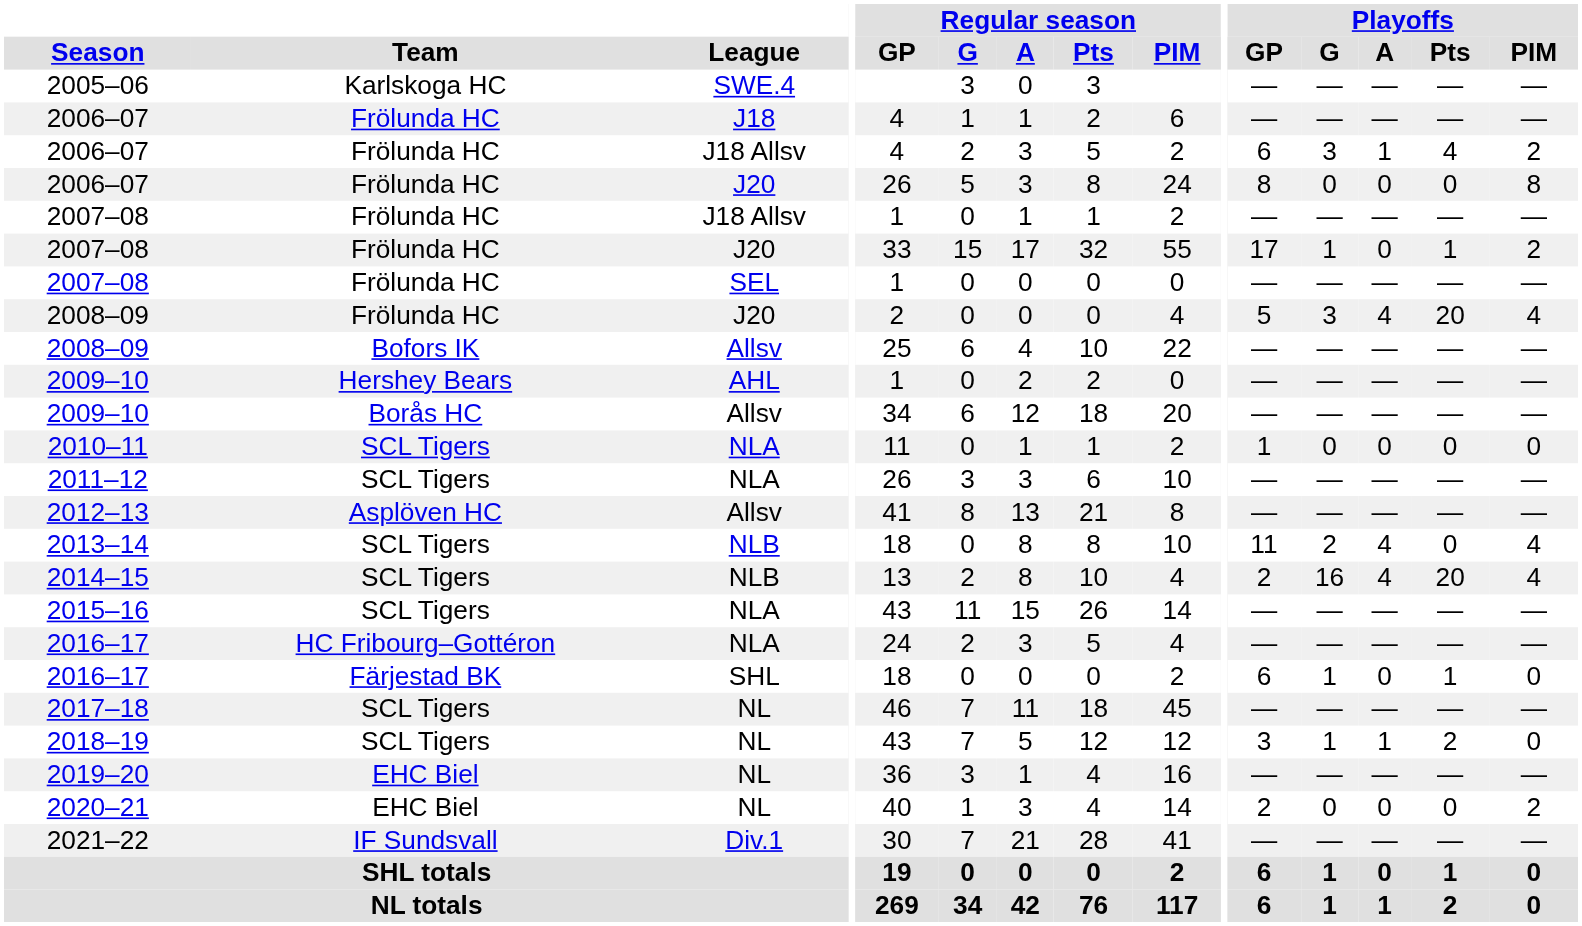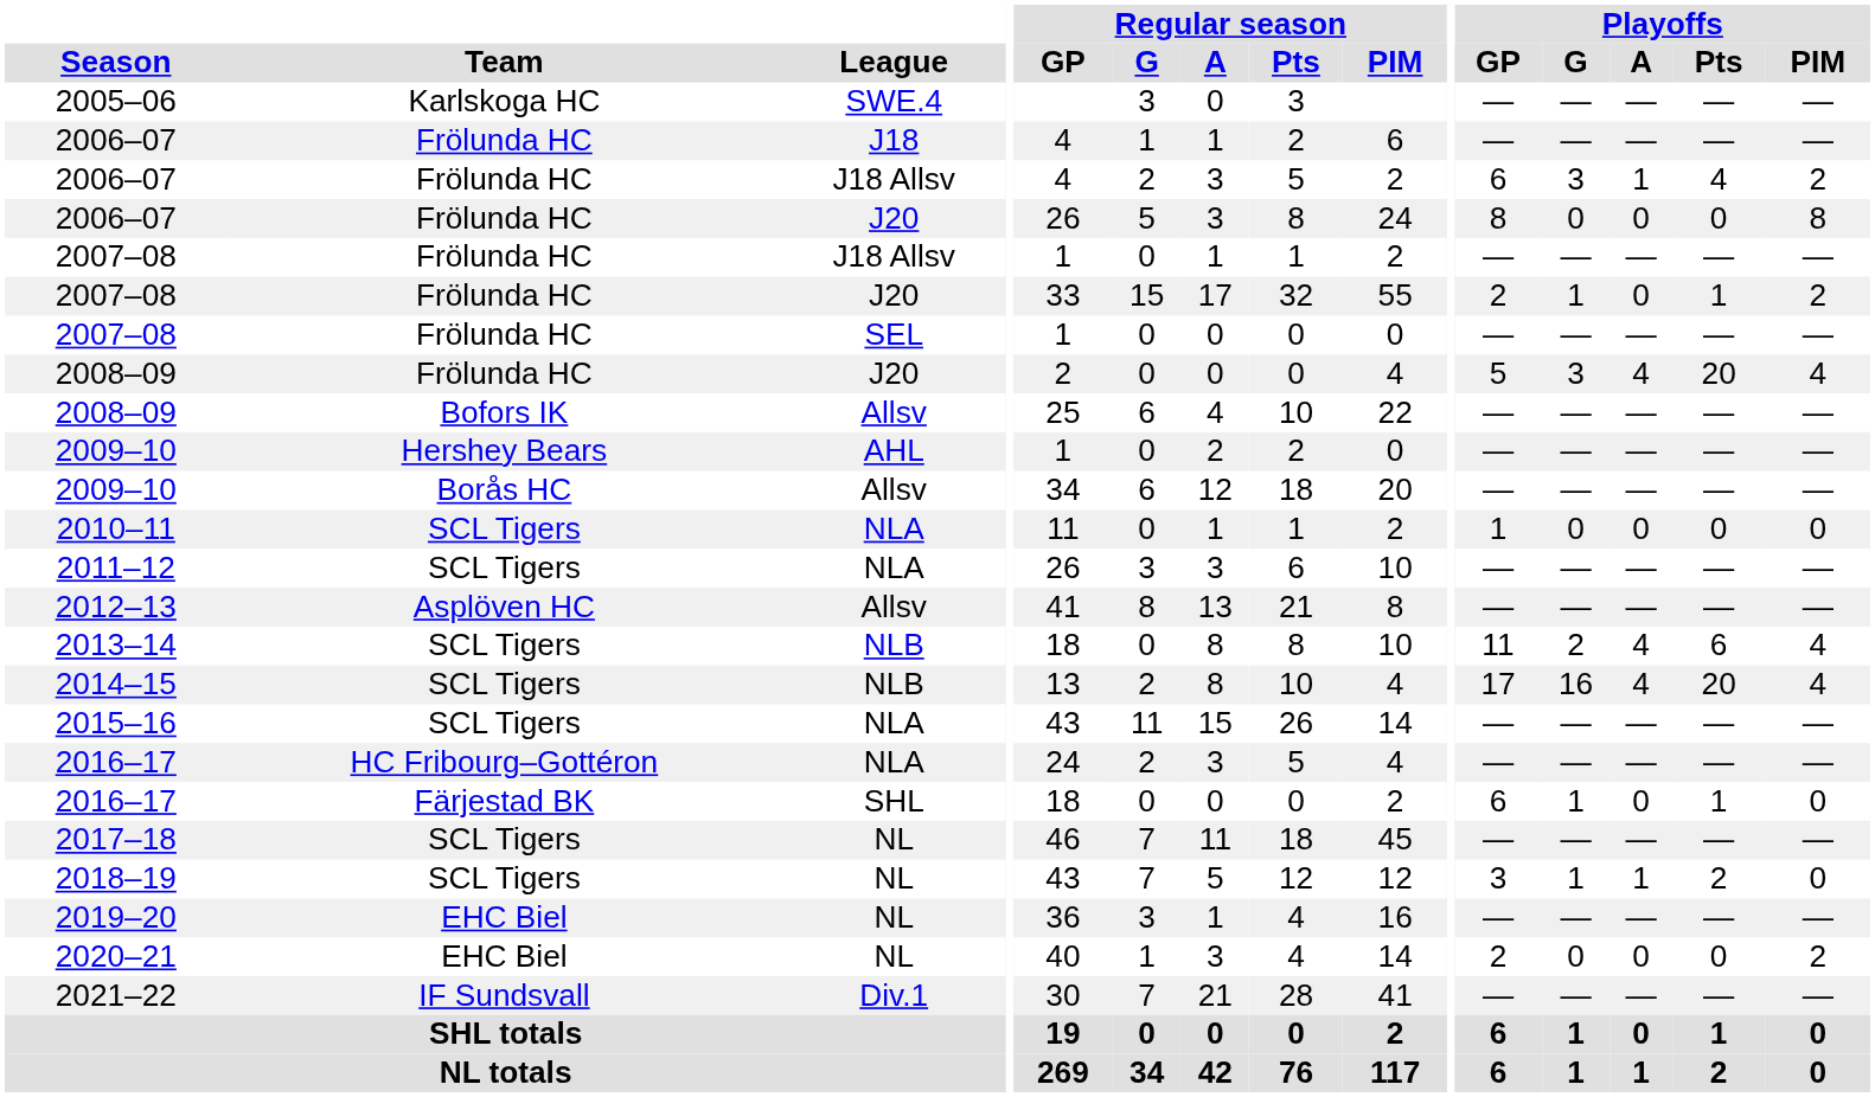2007–08 / J20 | Playoffs / GP: 17 -> 2
2013–14 | Playoffs / Pts: 0 -> 6
2014–15 | Playoffs / GP: 2 -> 17
